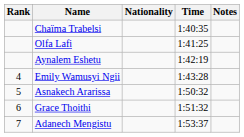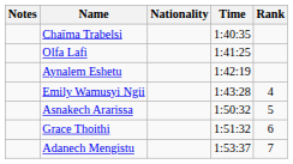columns swapped: Rank <-> Notes
